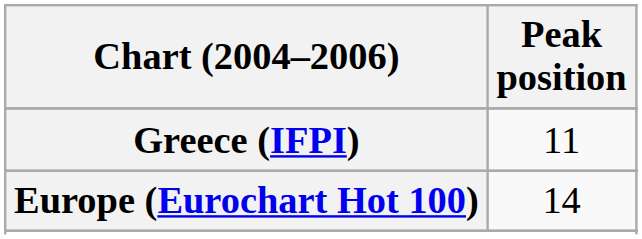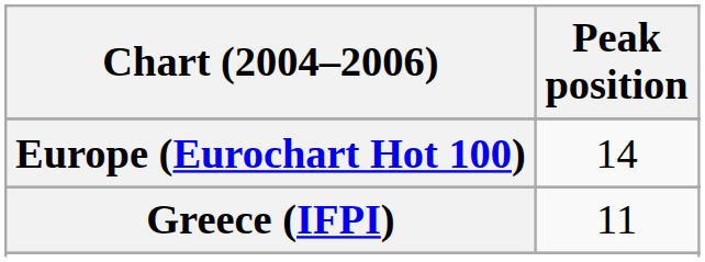rows swapped: Europe (Eurochart Hot 100) <-> Greece (IFPI)
